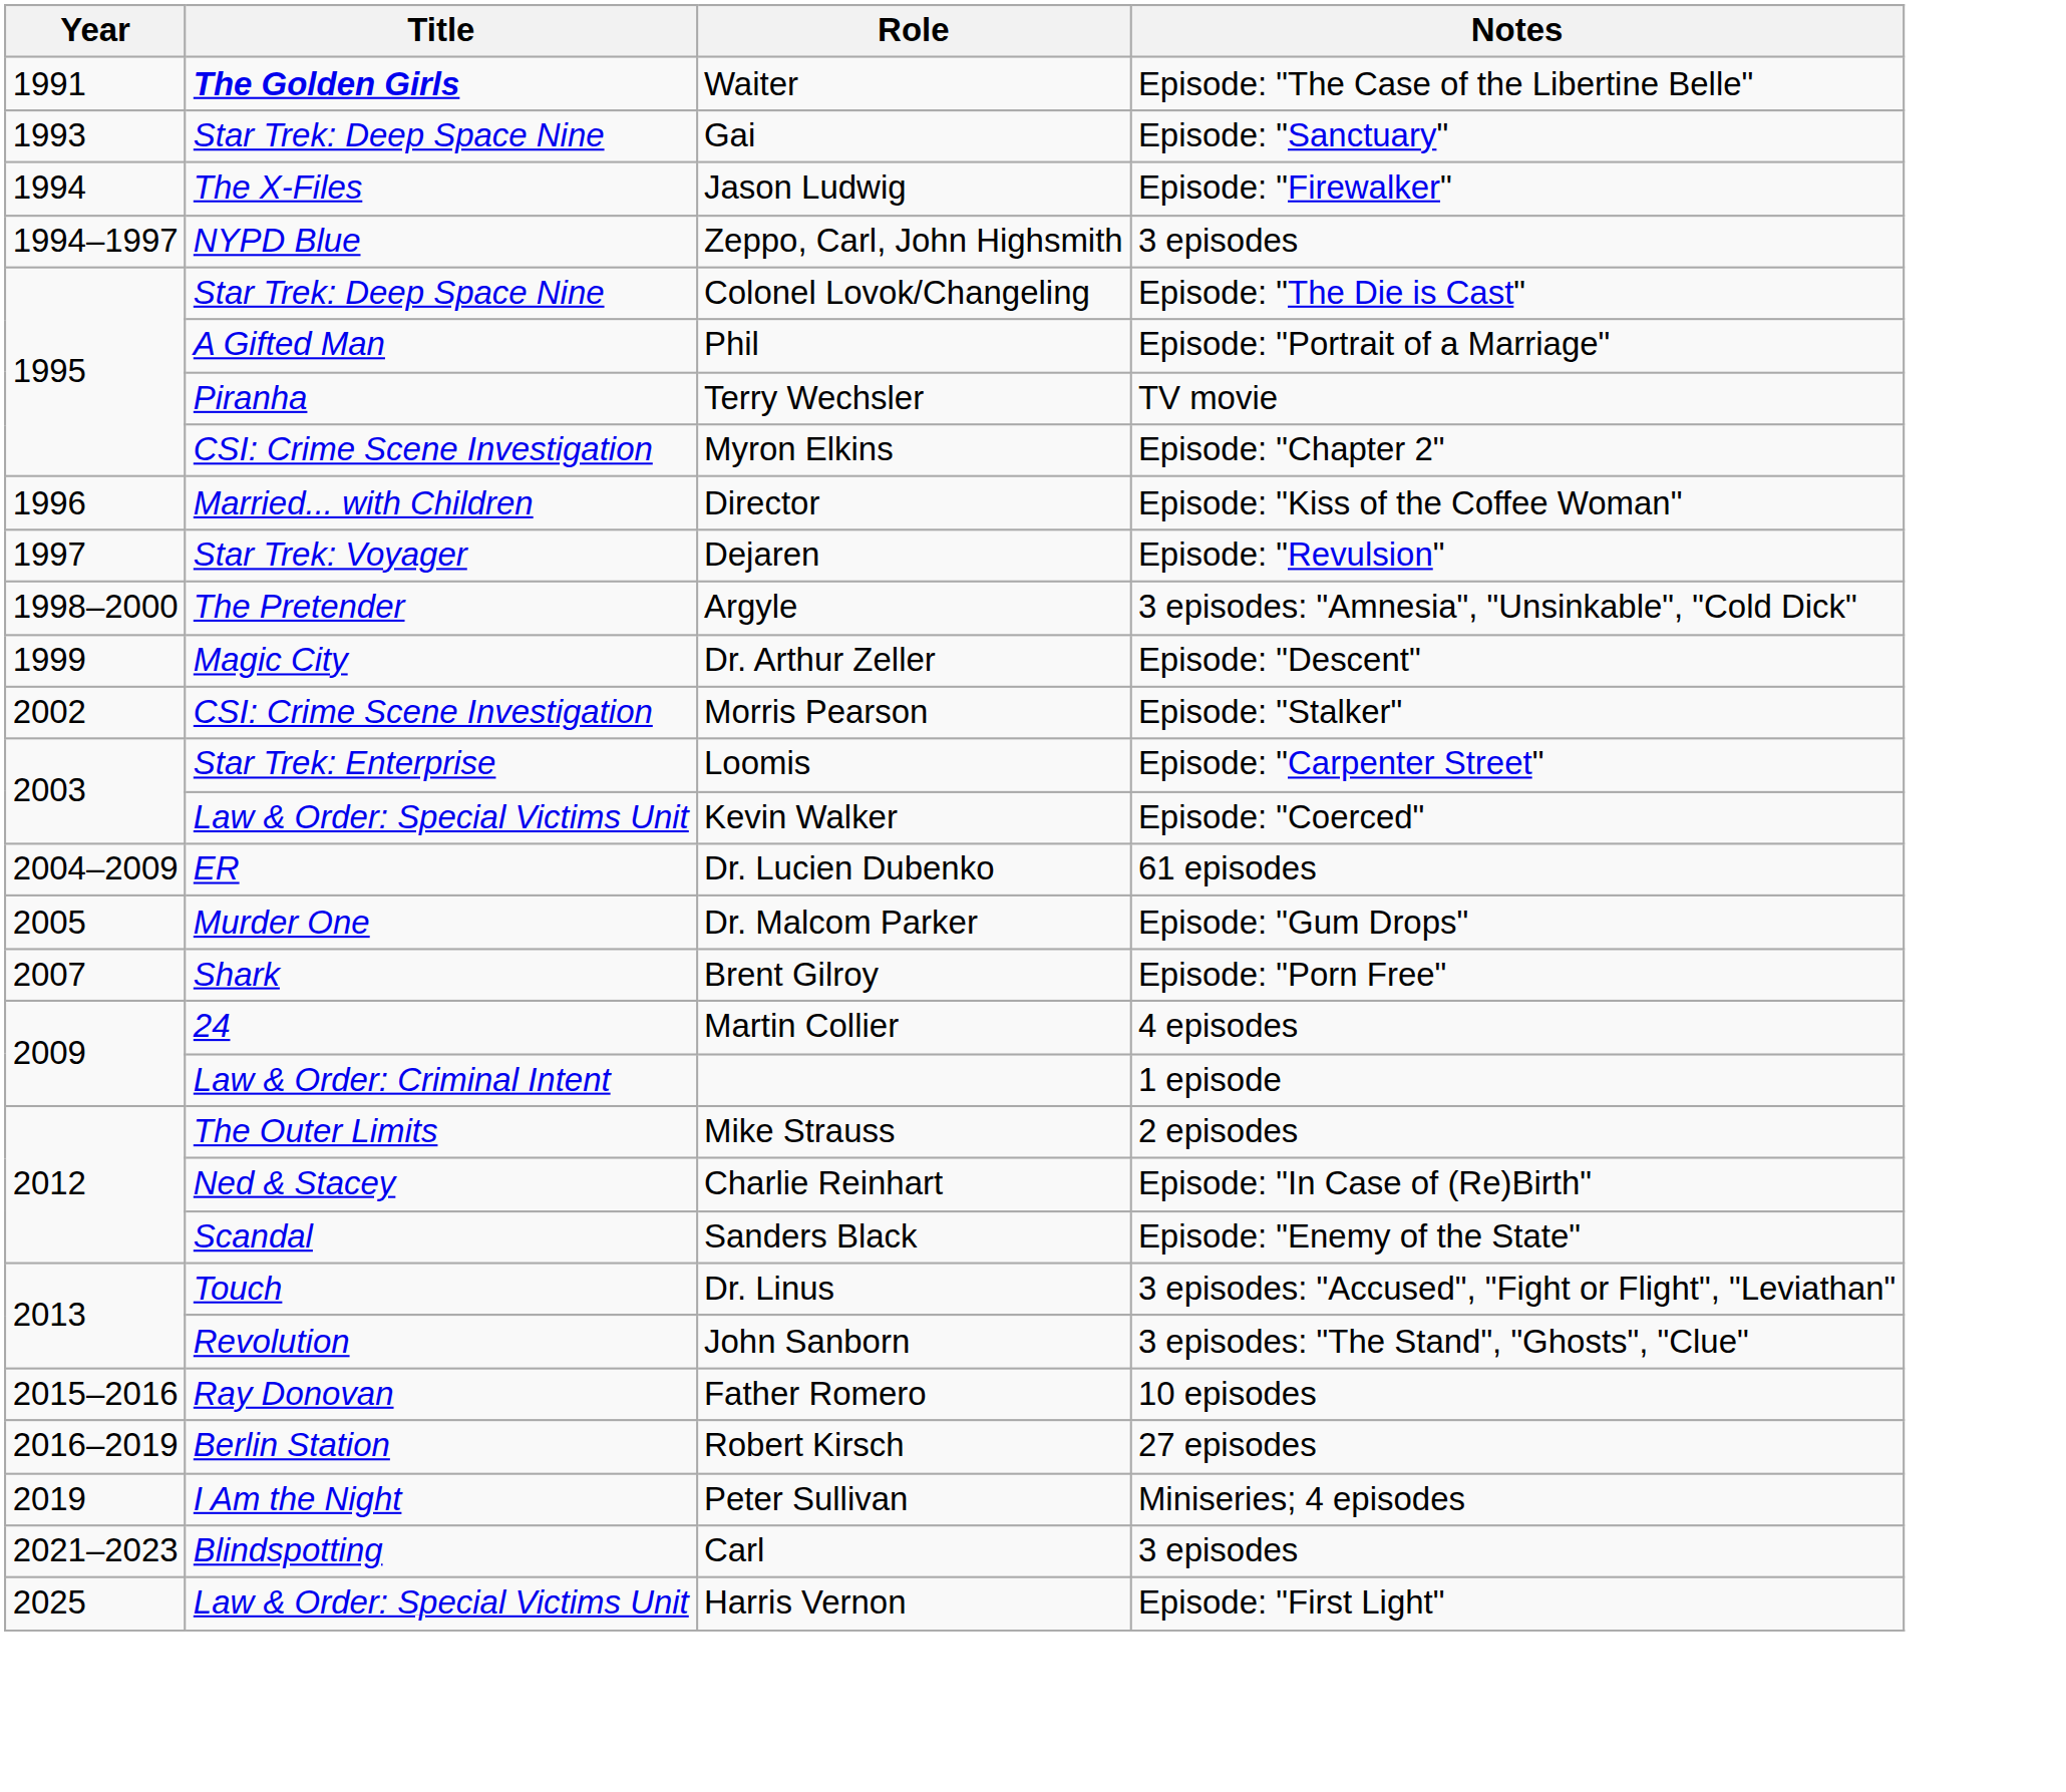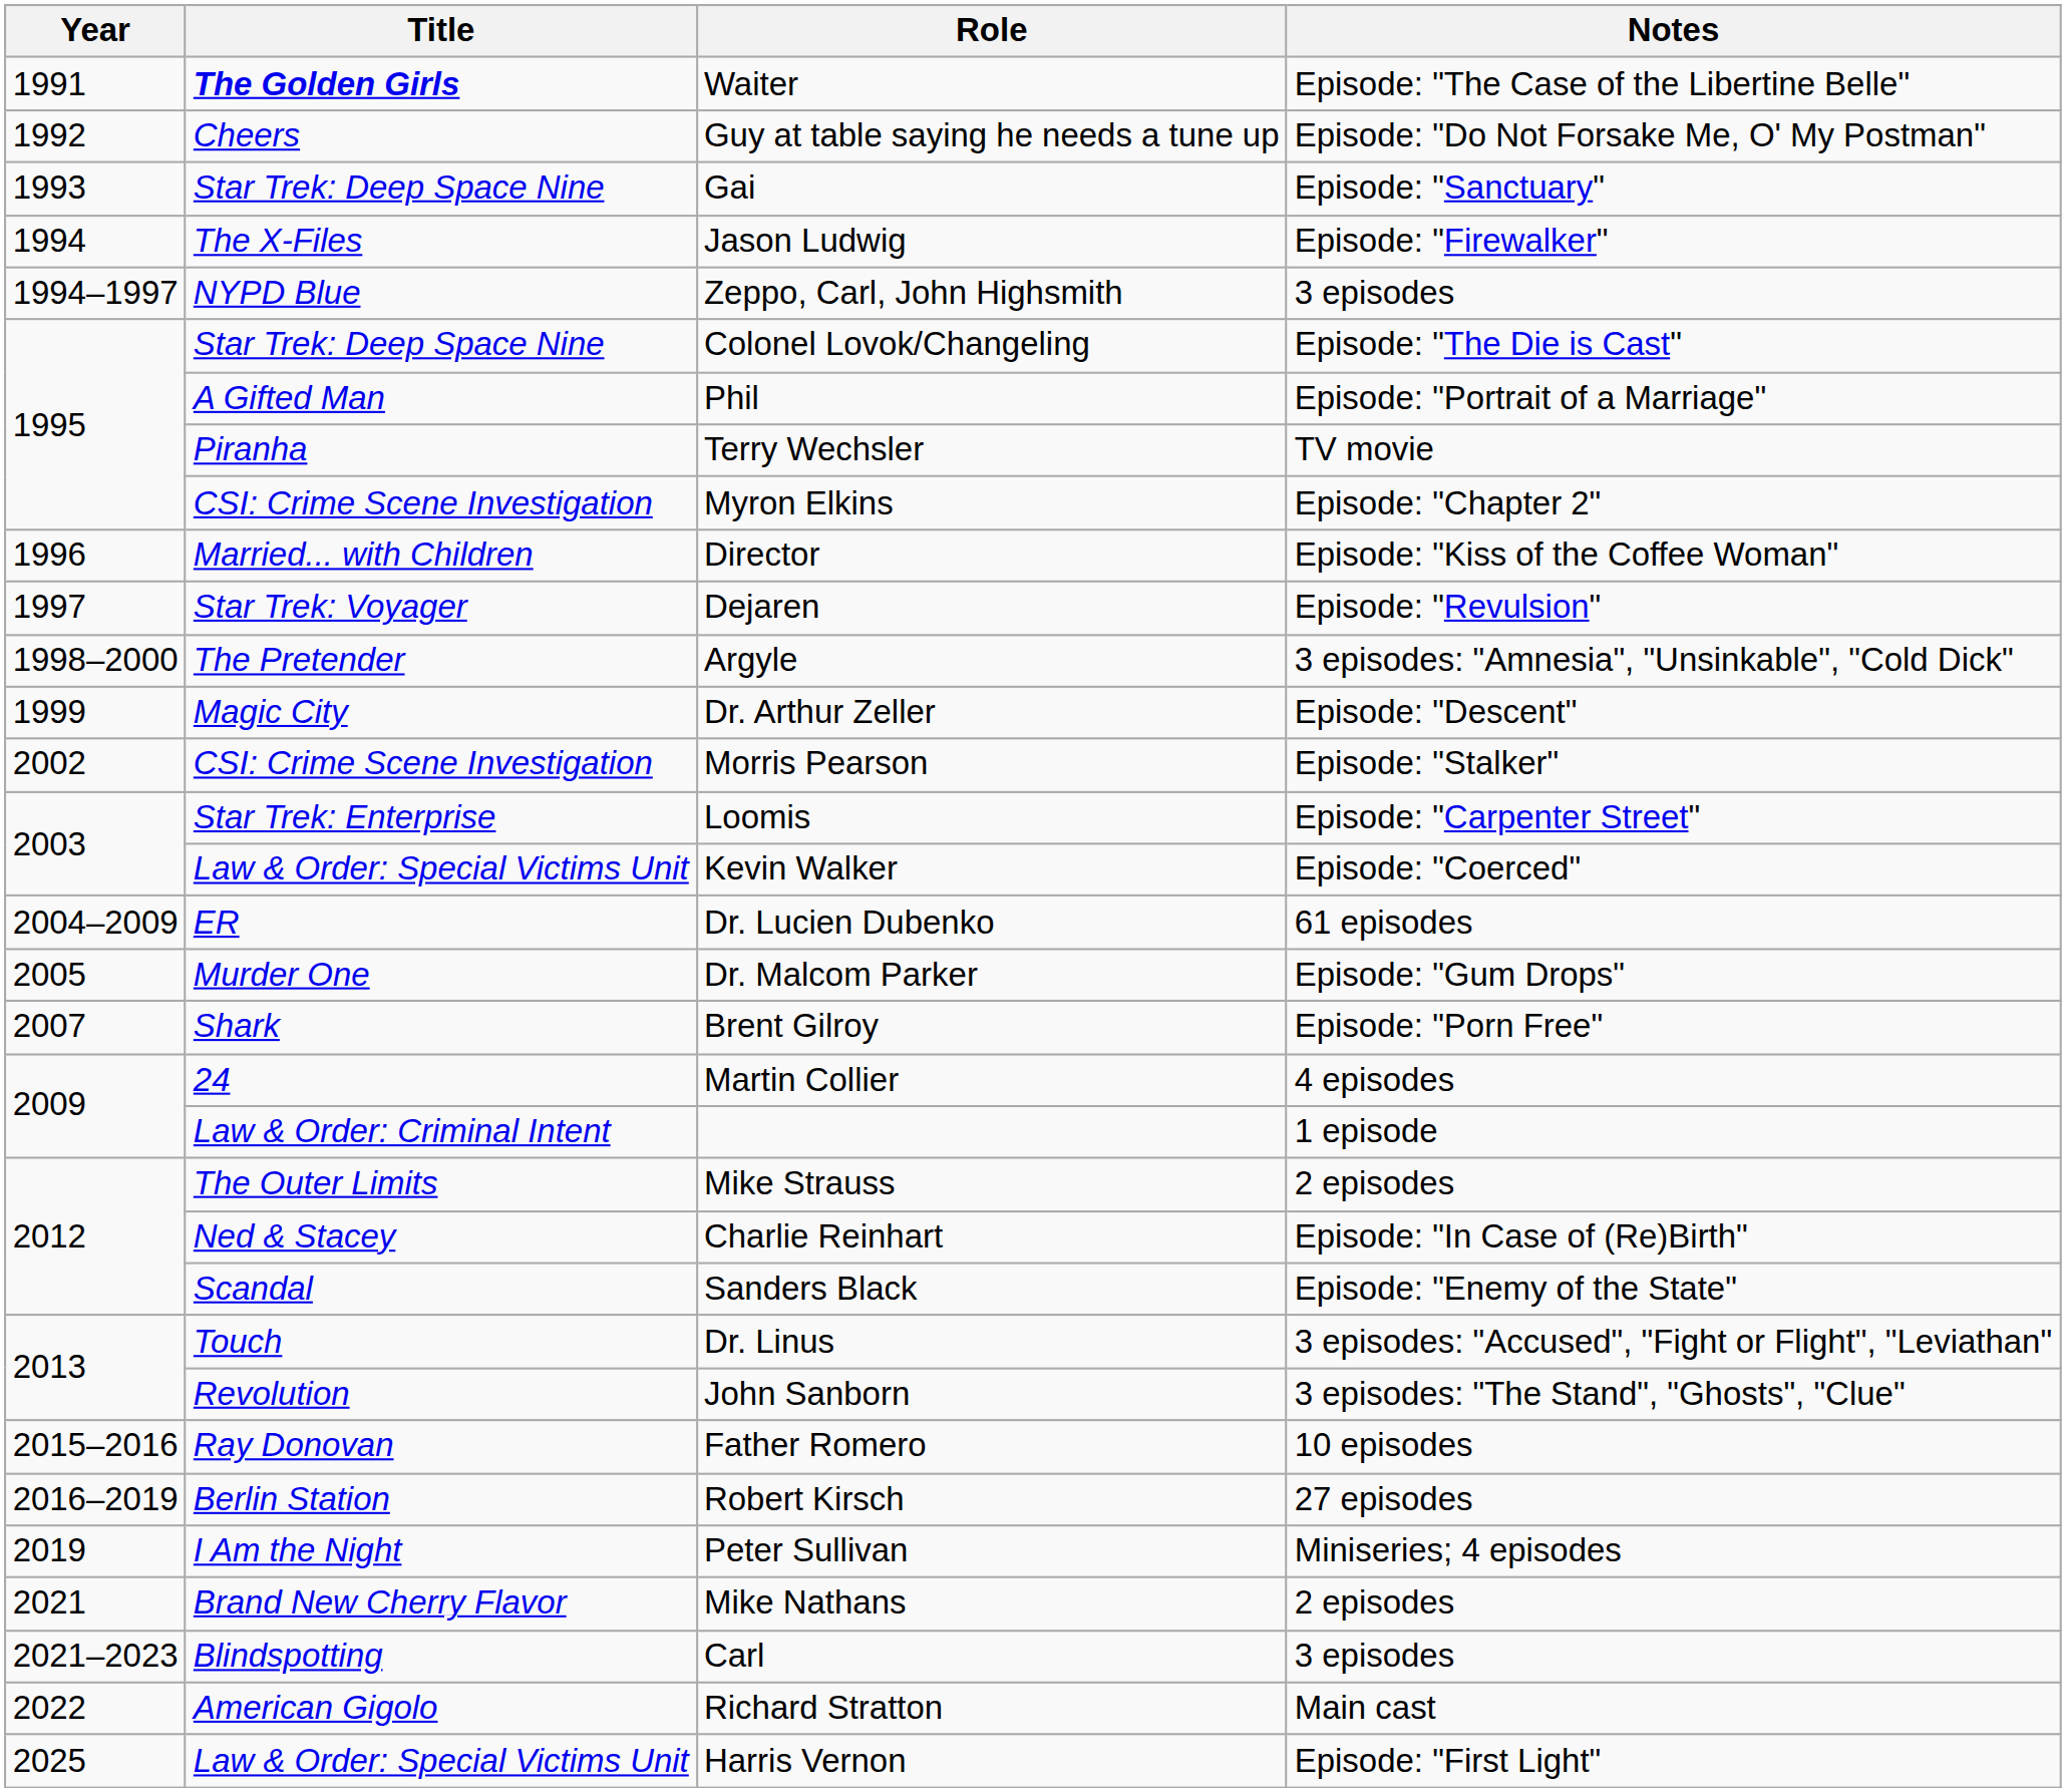+ row: 1992 | Cheers | Guy at table saying he needs a tune up | Episode: "Do Not Forsake Me, O' My Postman"
+ row: 2021 | Brand New Cherry Flavor | Mike Nathans | 2 episodes
+ row: 2022 | American Gigolo | Richard Stratton | Main cast
